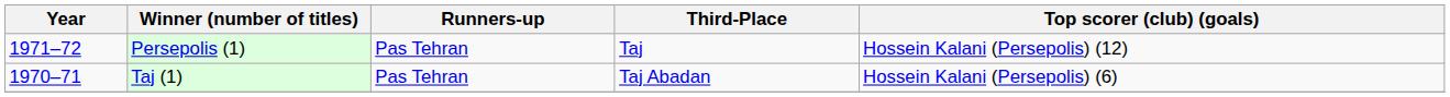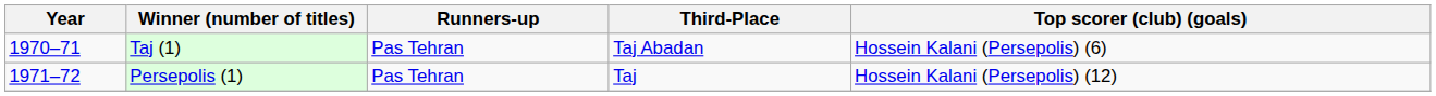rows swapped: Taj (1) <-> Persepolis (1)
